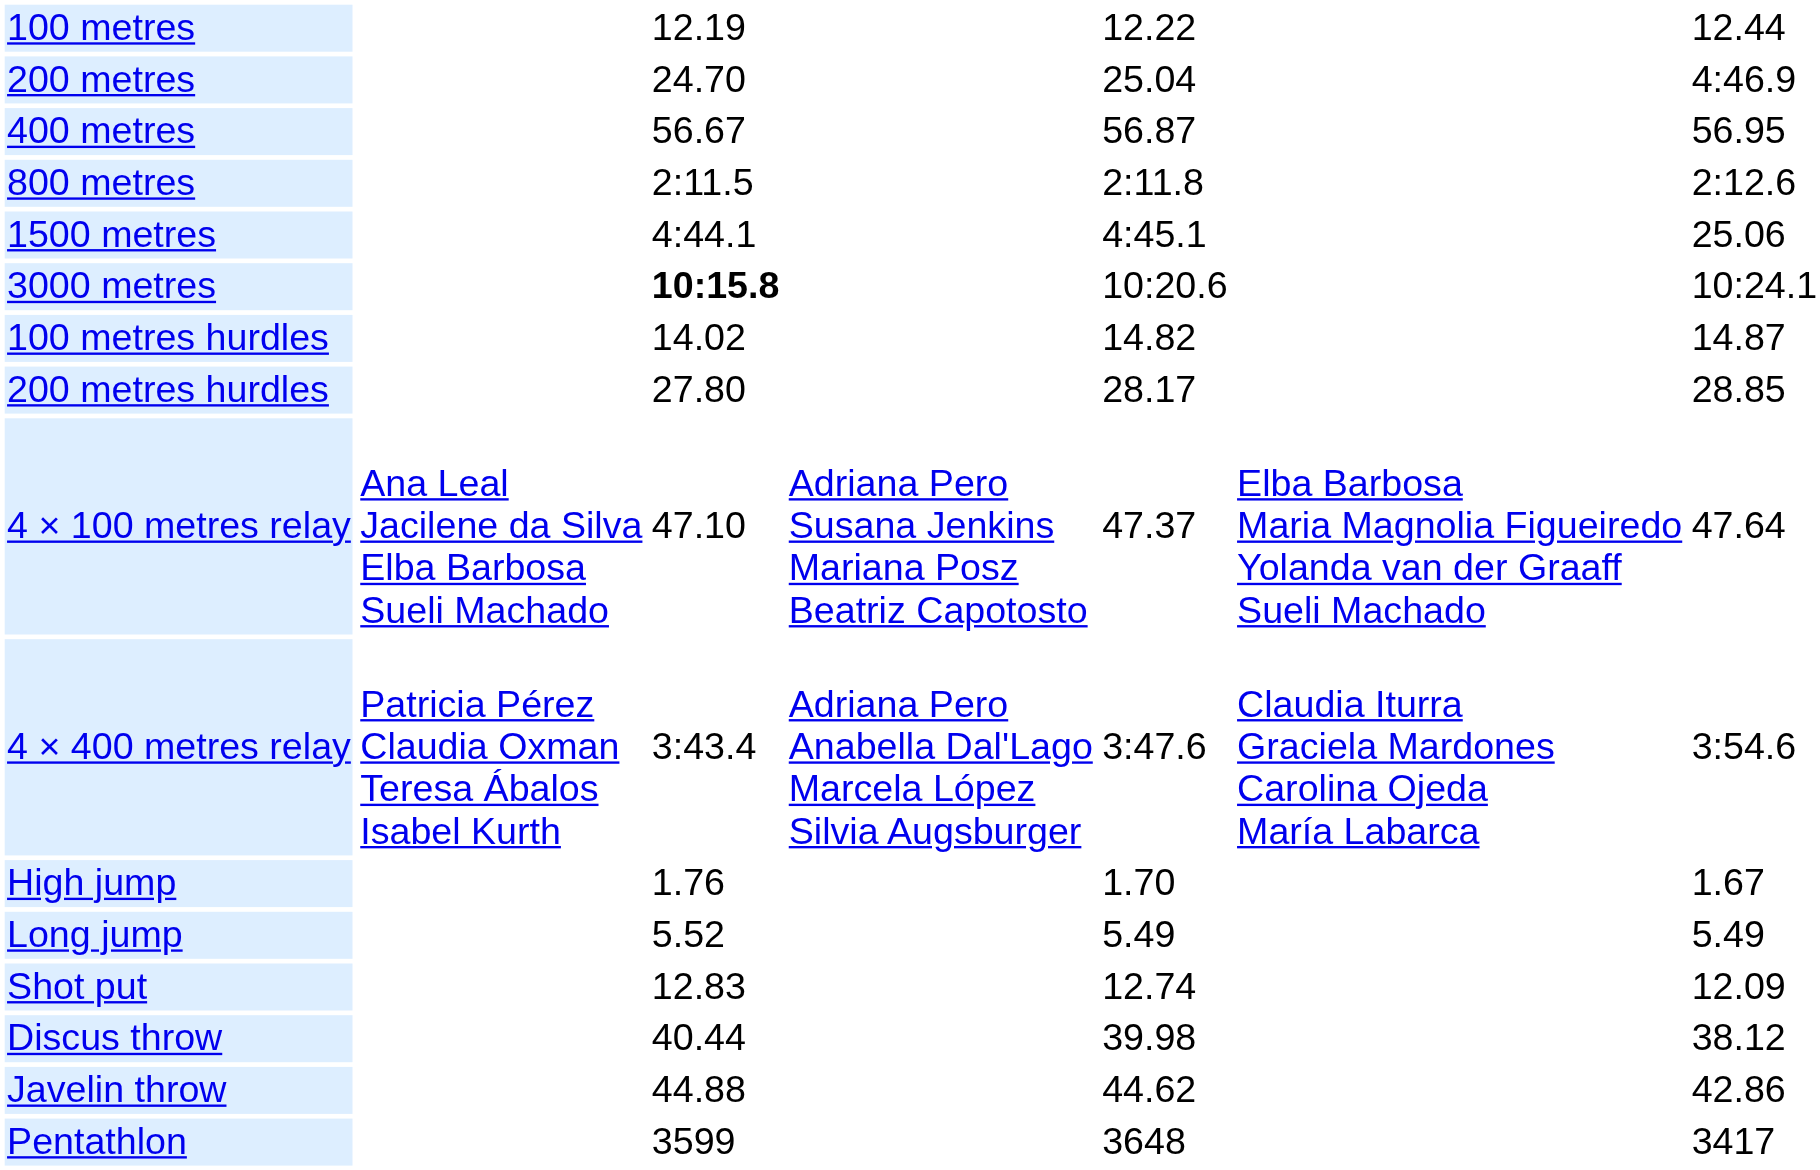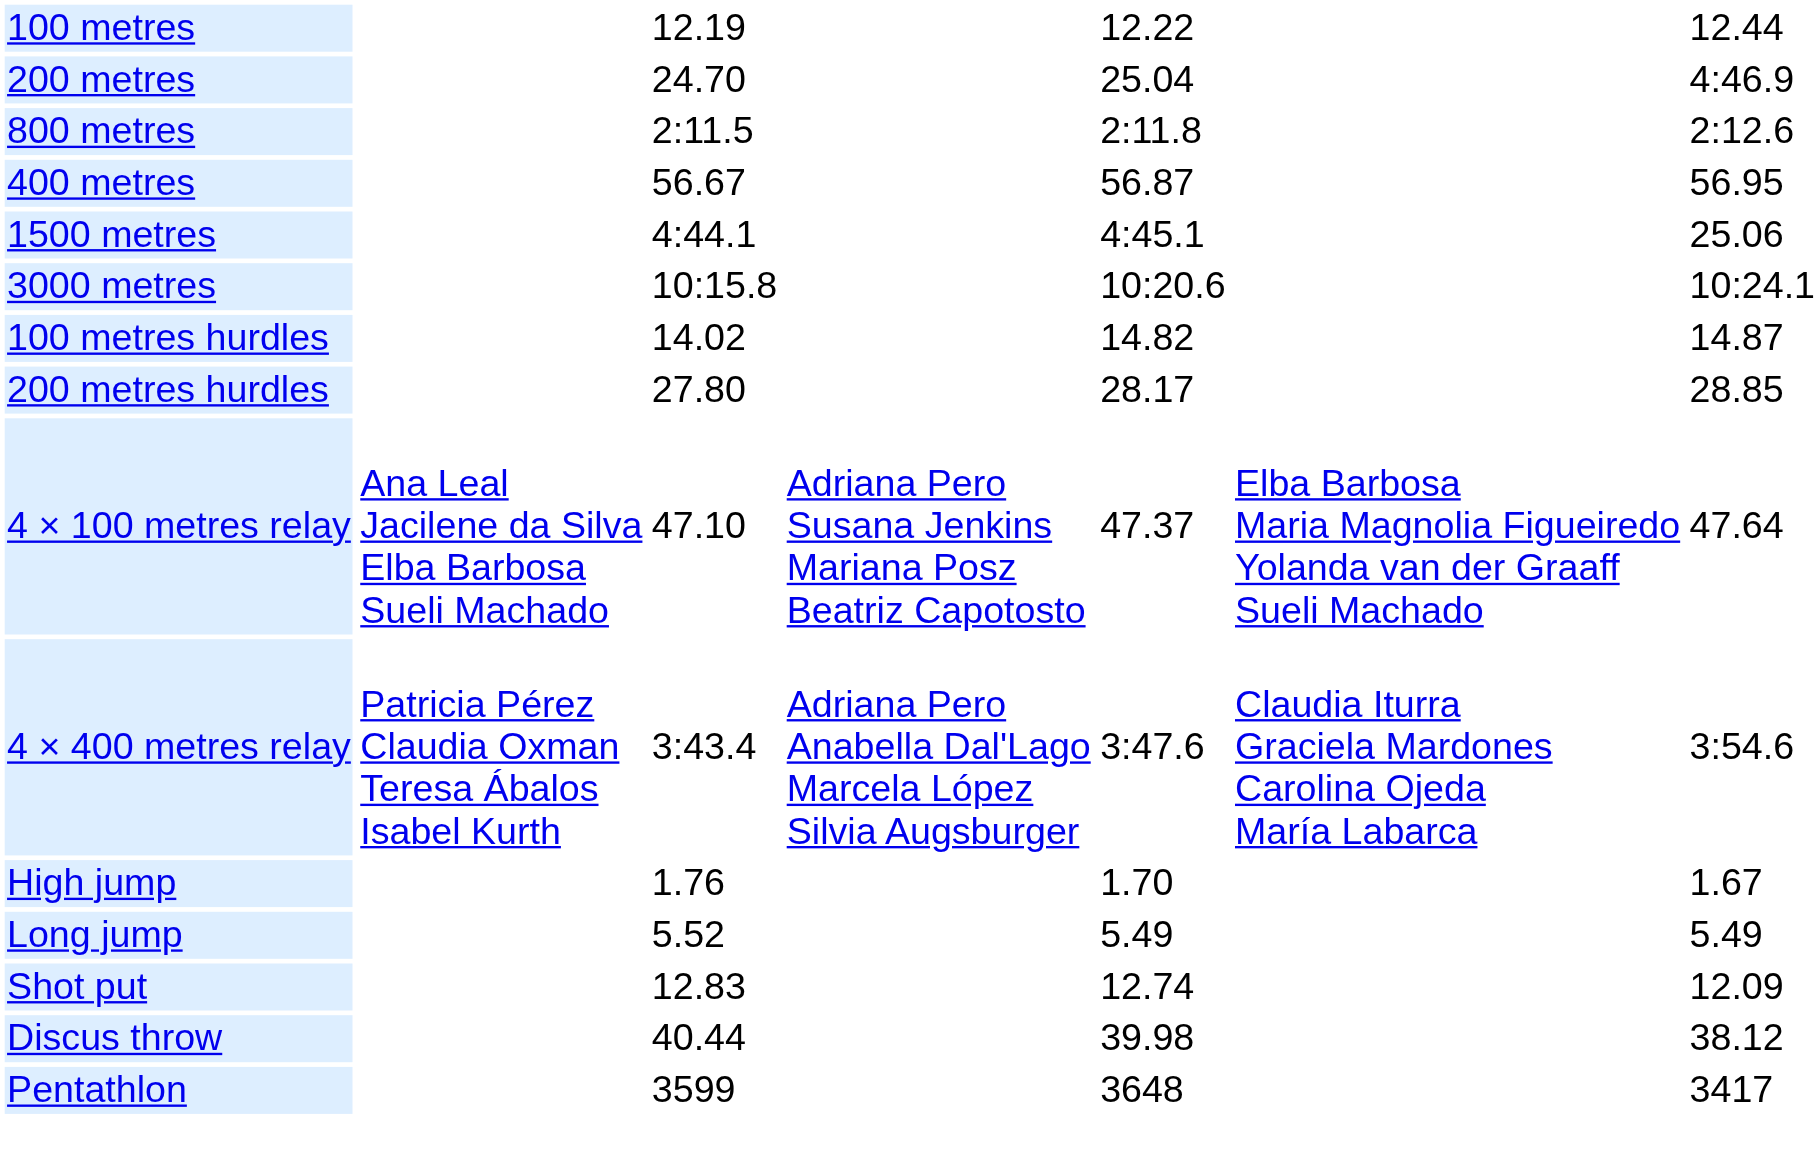rows swapped: 400 metres <-> 800 metres
3000 metres | column 3: bold -> normal
- row: Javelin throw | 44.88 | 44.62 | 42.86
